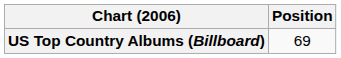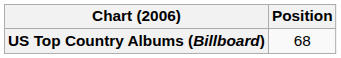US Top Country Albums (Billboard) | Position: 69 -> 68
